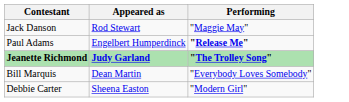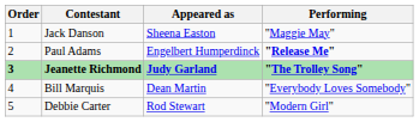+ column: Order | 1 | 2 | 3 | 4 | 5
Jack Danson | Appeared as: Rod Stewart -> Sheena Easton
Debbie Carter | Appeared as: Sheena Easton -> Rod Stewart
